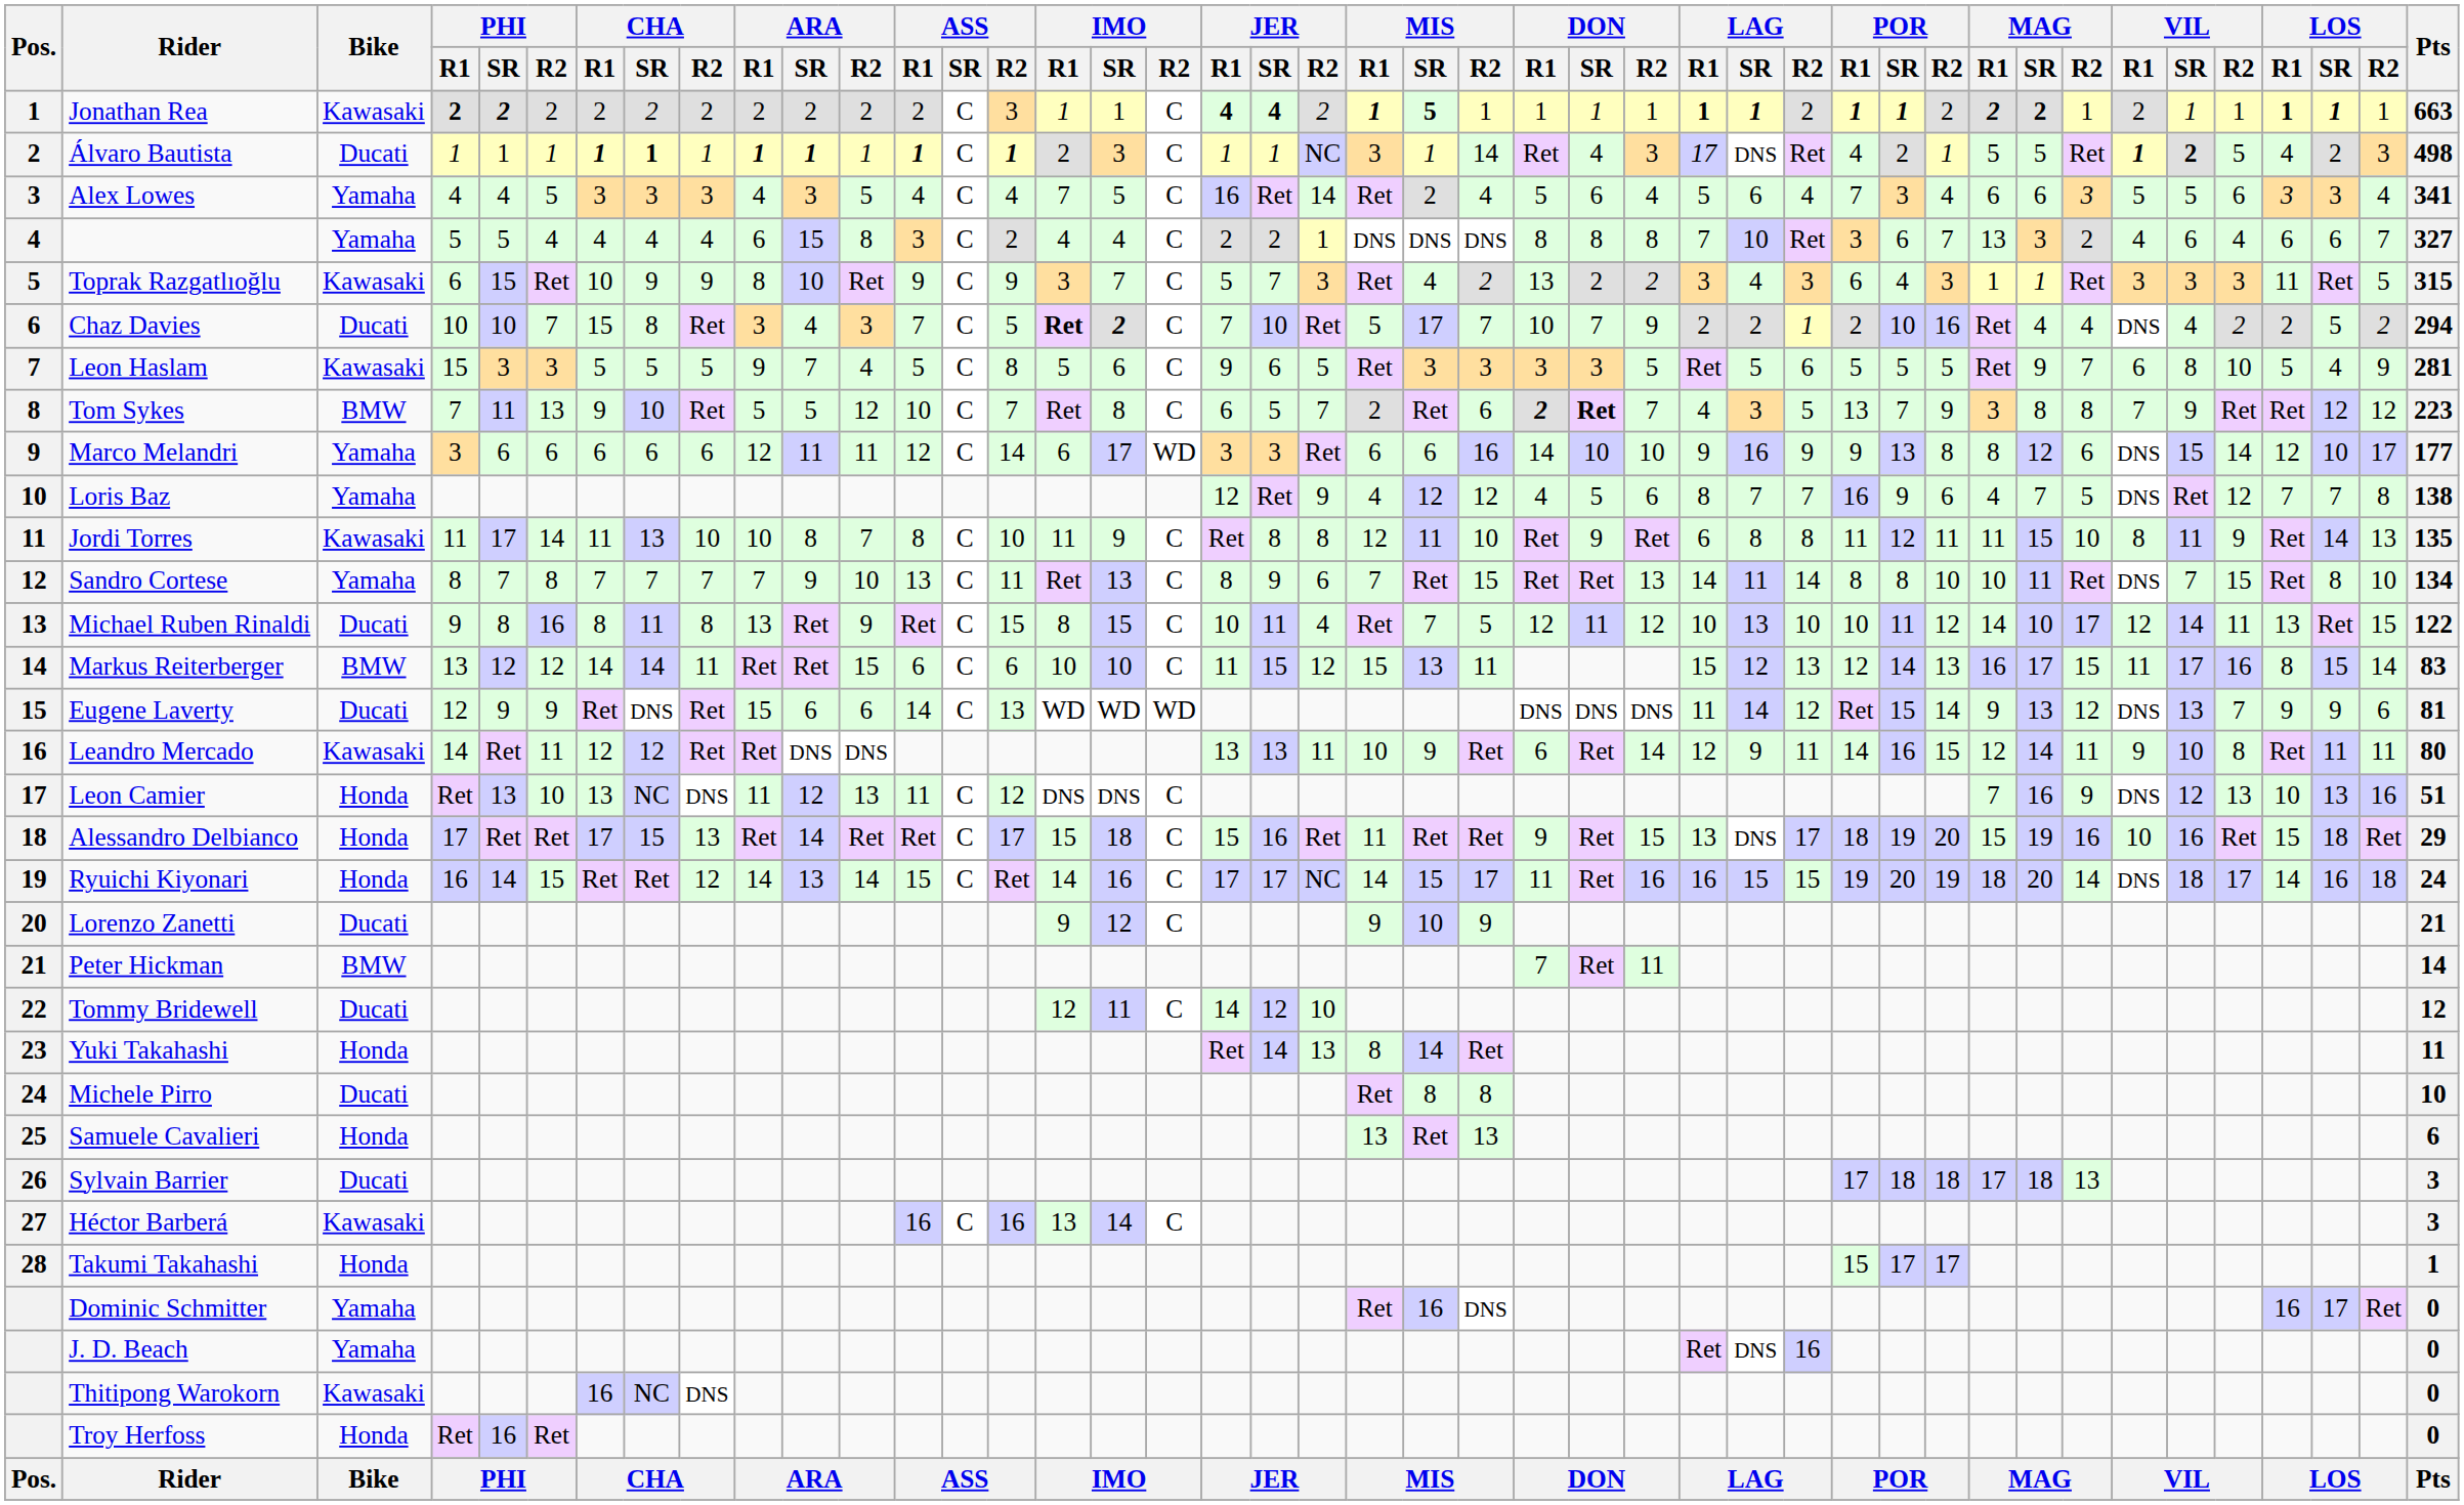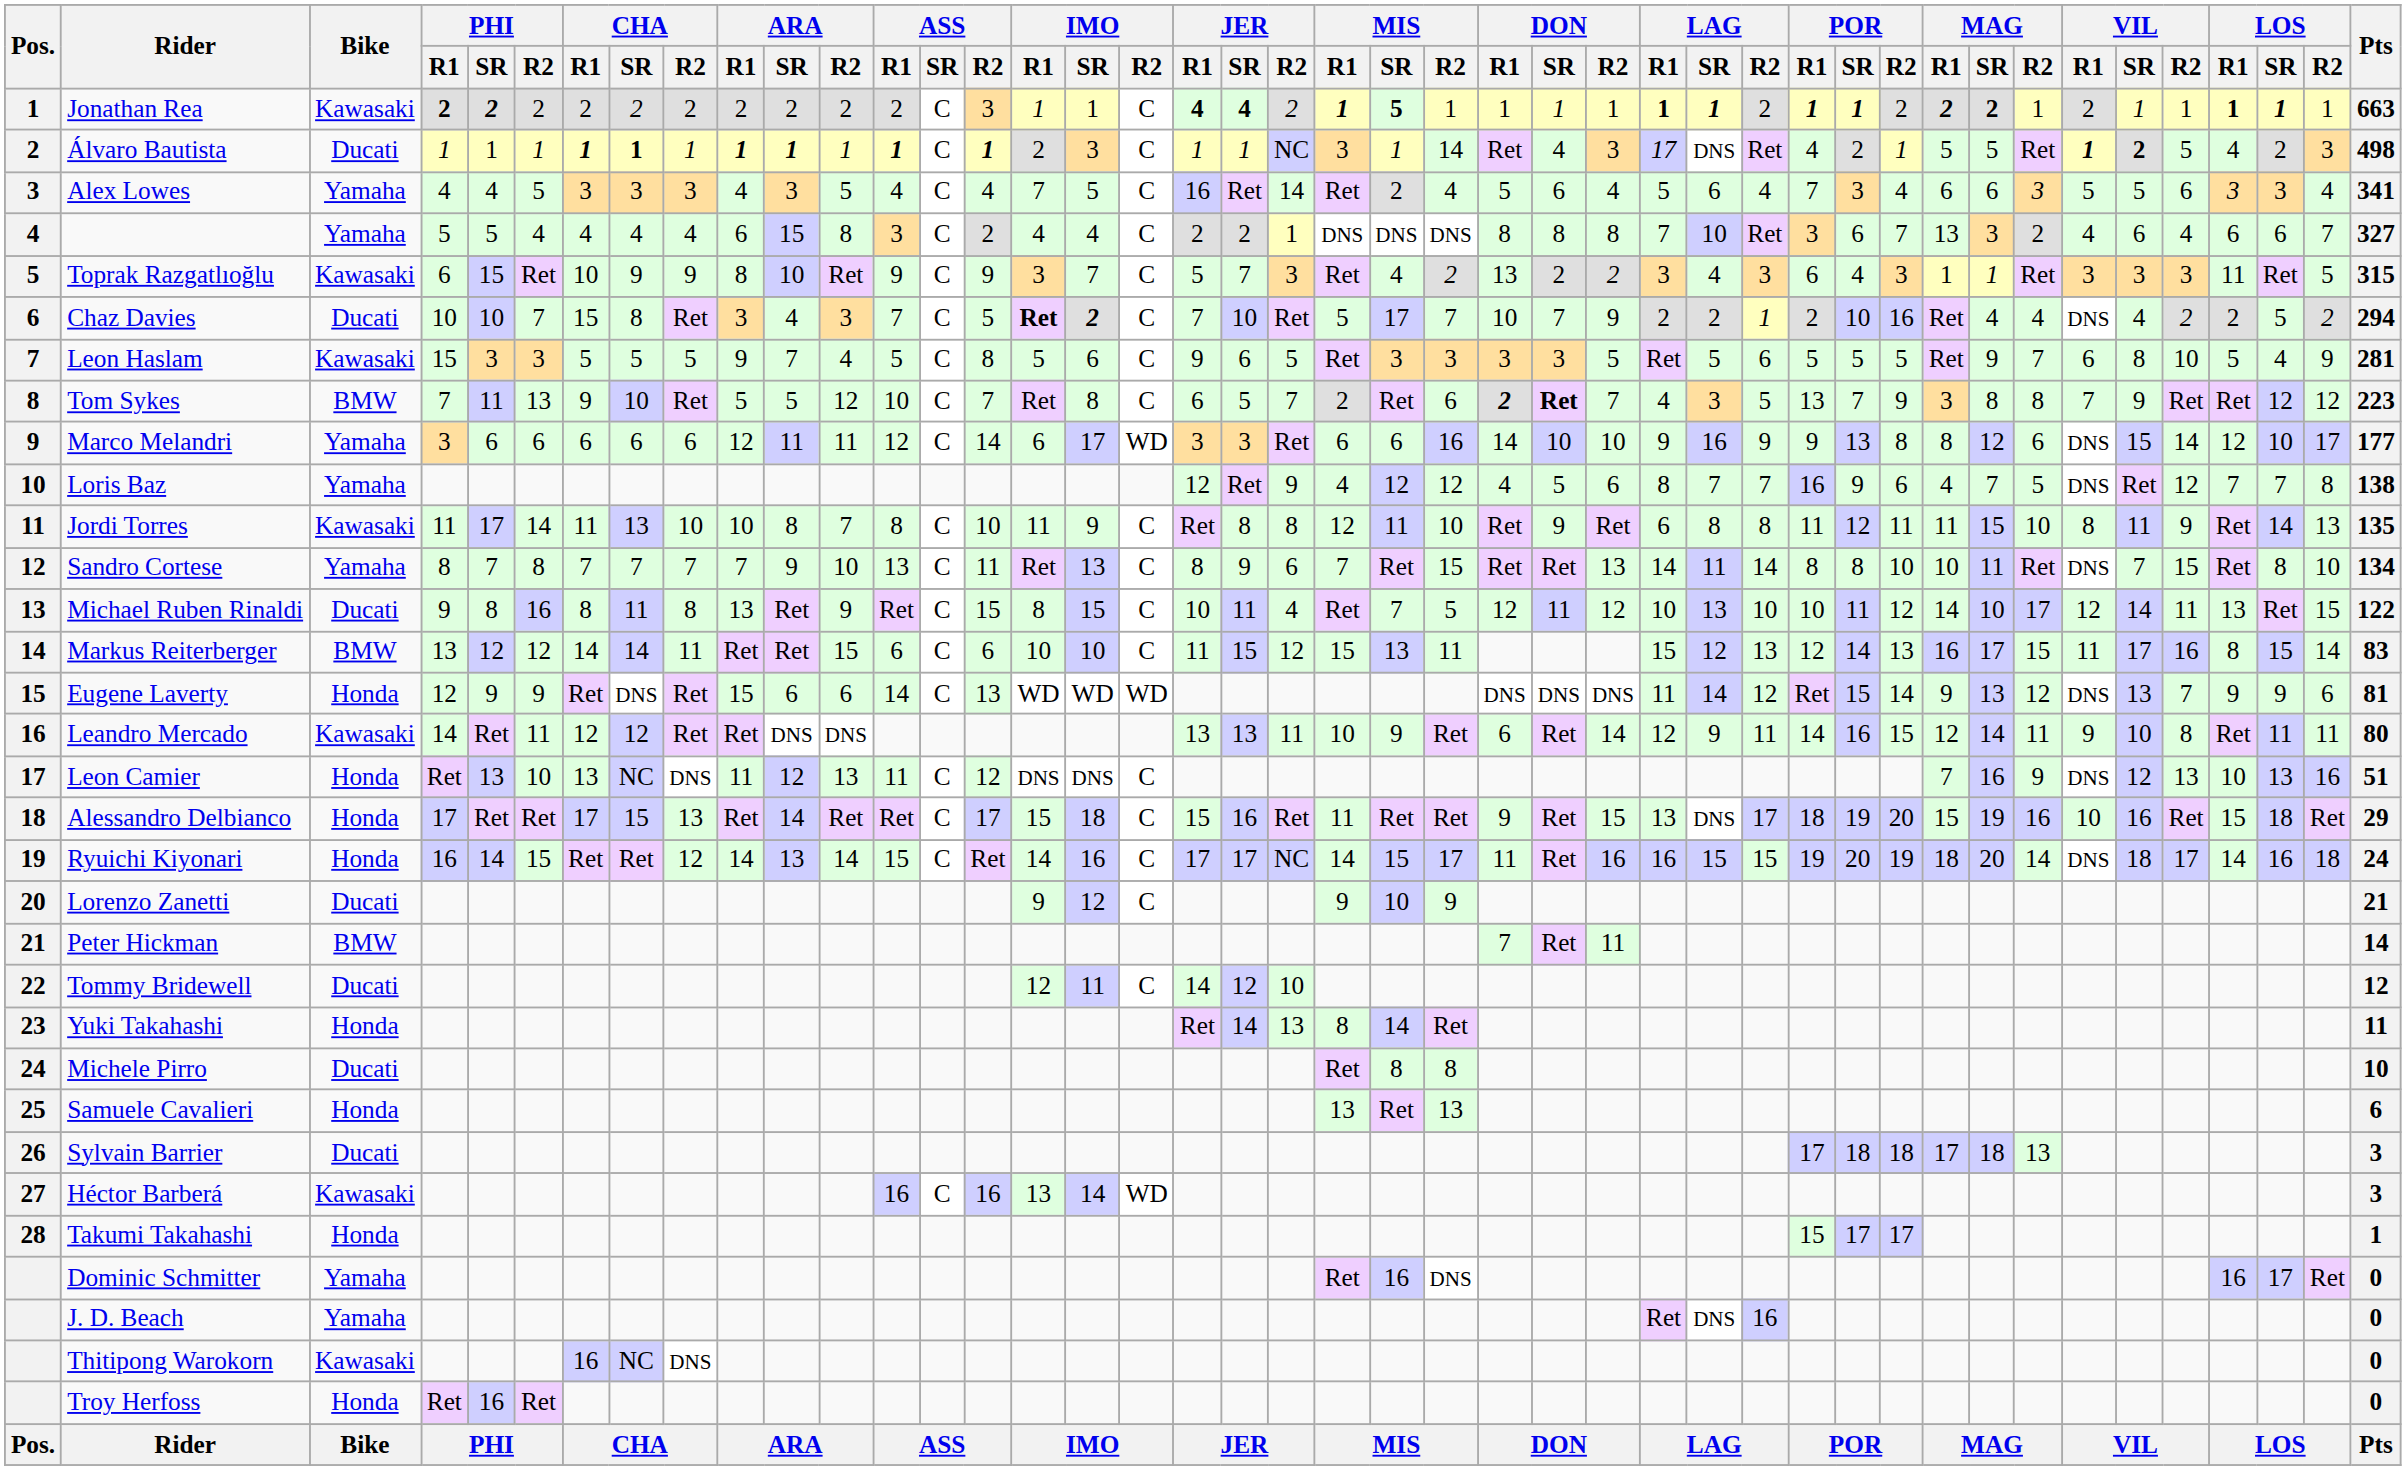Eugene Laverty | Bike: Ducati -> Honda
Héctor Barberá | IMO / R2: C -> WD
